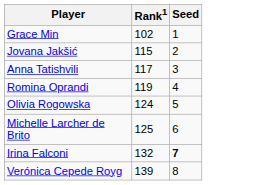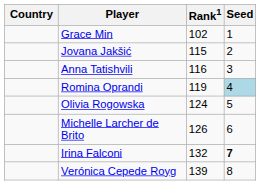+ column: Country
Anna Tatishvili | Rank1: 117 -> 116
Romina Oprandi | Seed: no background -> lightblue background
Michelle Larcher de Brito | Rank1: 125 -> 126
